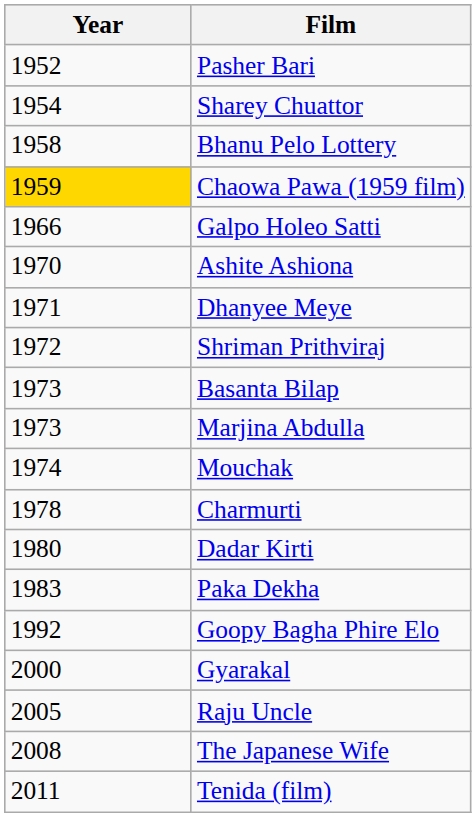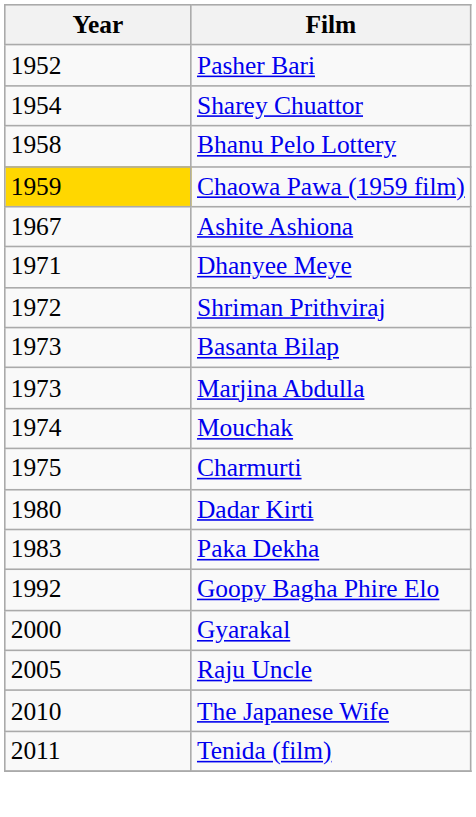- row: 1966 | Galpo Holeo Satti
Ashite Ashiona | Year: 1970 -> 1967
Charmurti | Year: 1978 -> 1975
The Japanese Wife | Year: 2008 -> 2010
